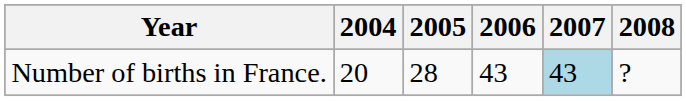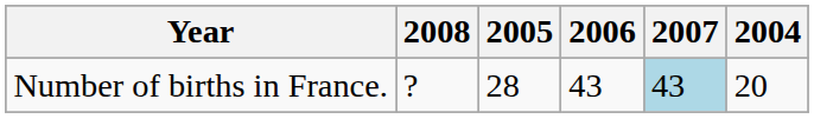columns swapped: 2004 <-> 2008
